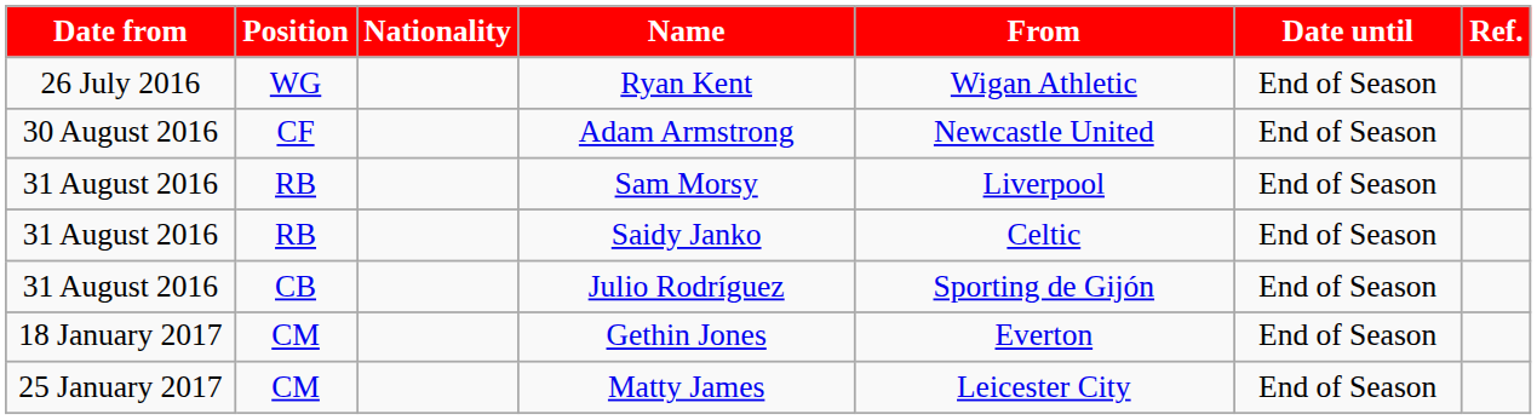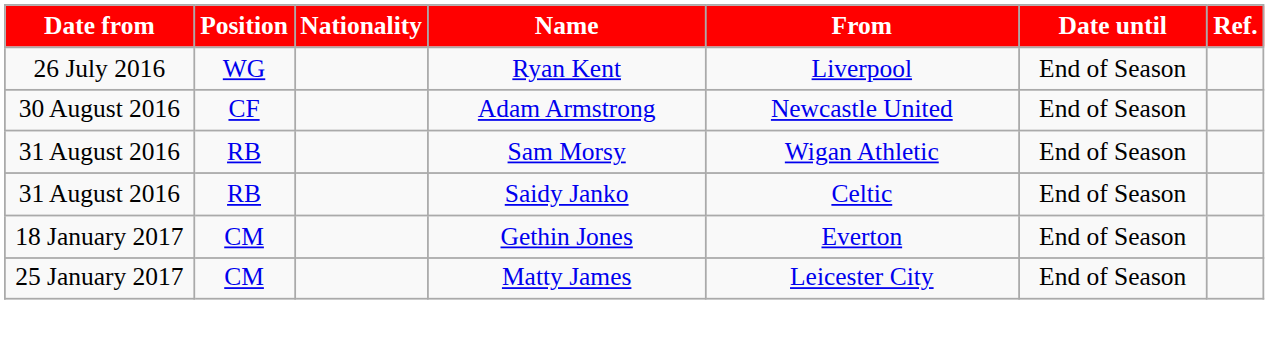Ryan Kent | From: Wigan Athletic -> Liverpool
Sam Morsy | From: Liverpool -> Wigan Athletic
- row: 31 August 2016 | CB | Julio Rodríguez | Sporting de Gijón | End of Season
